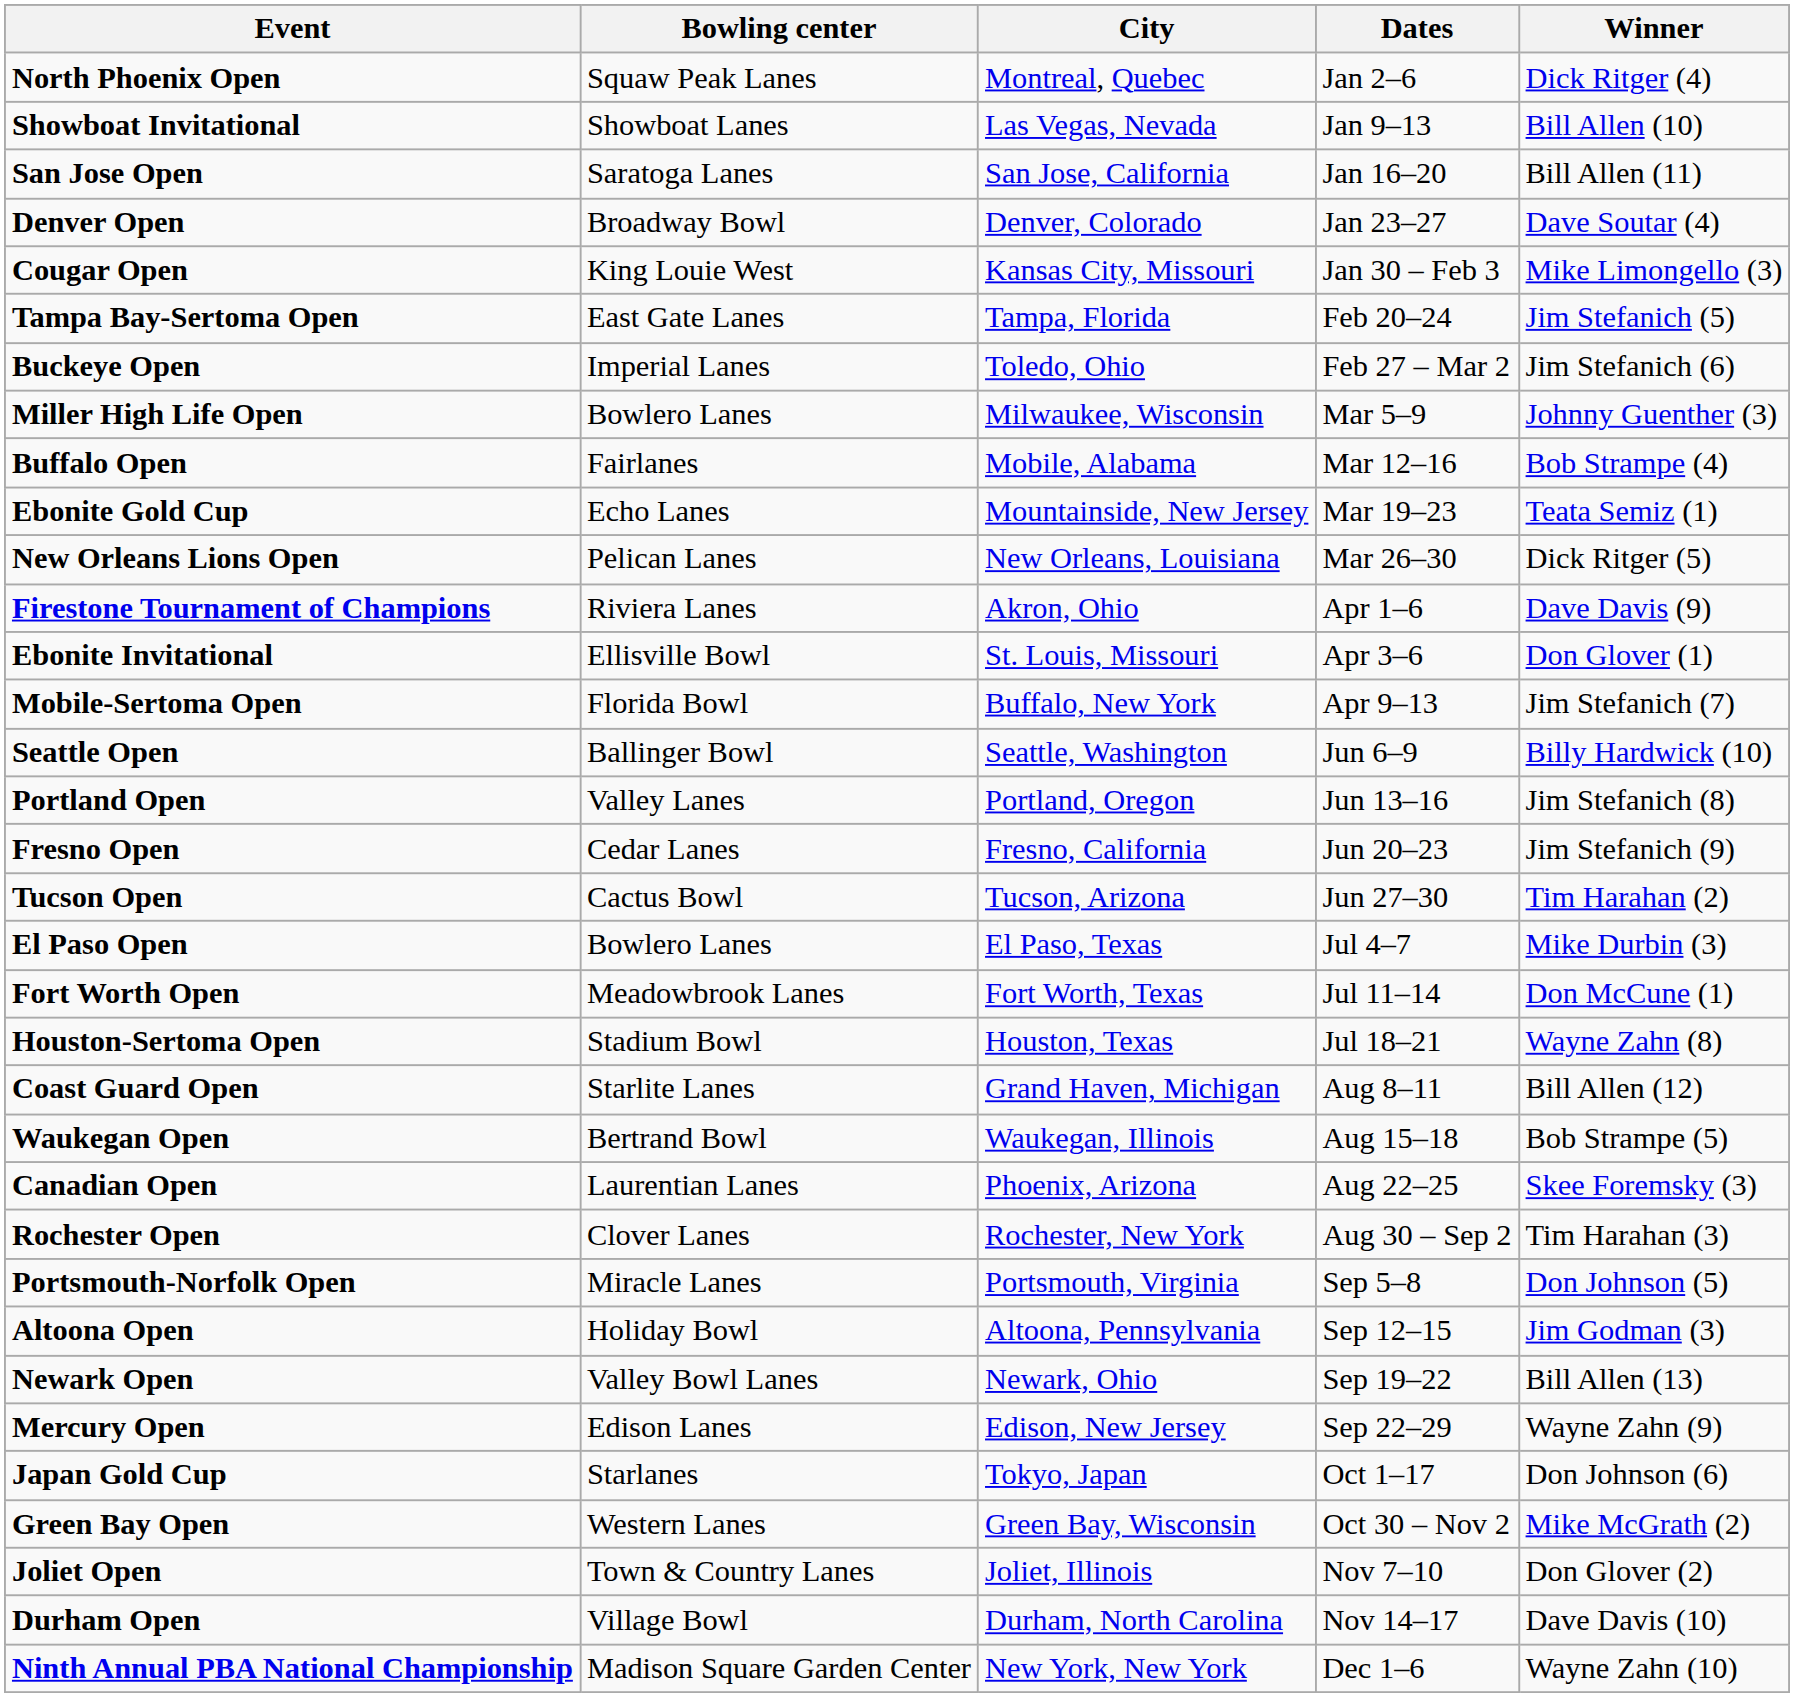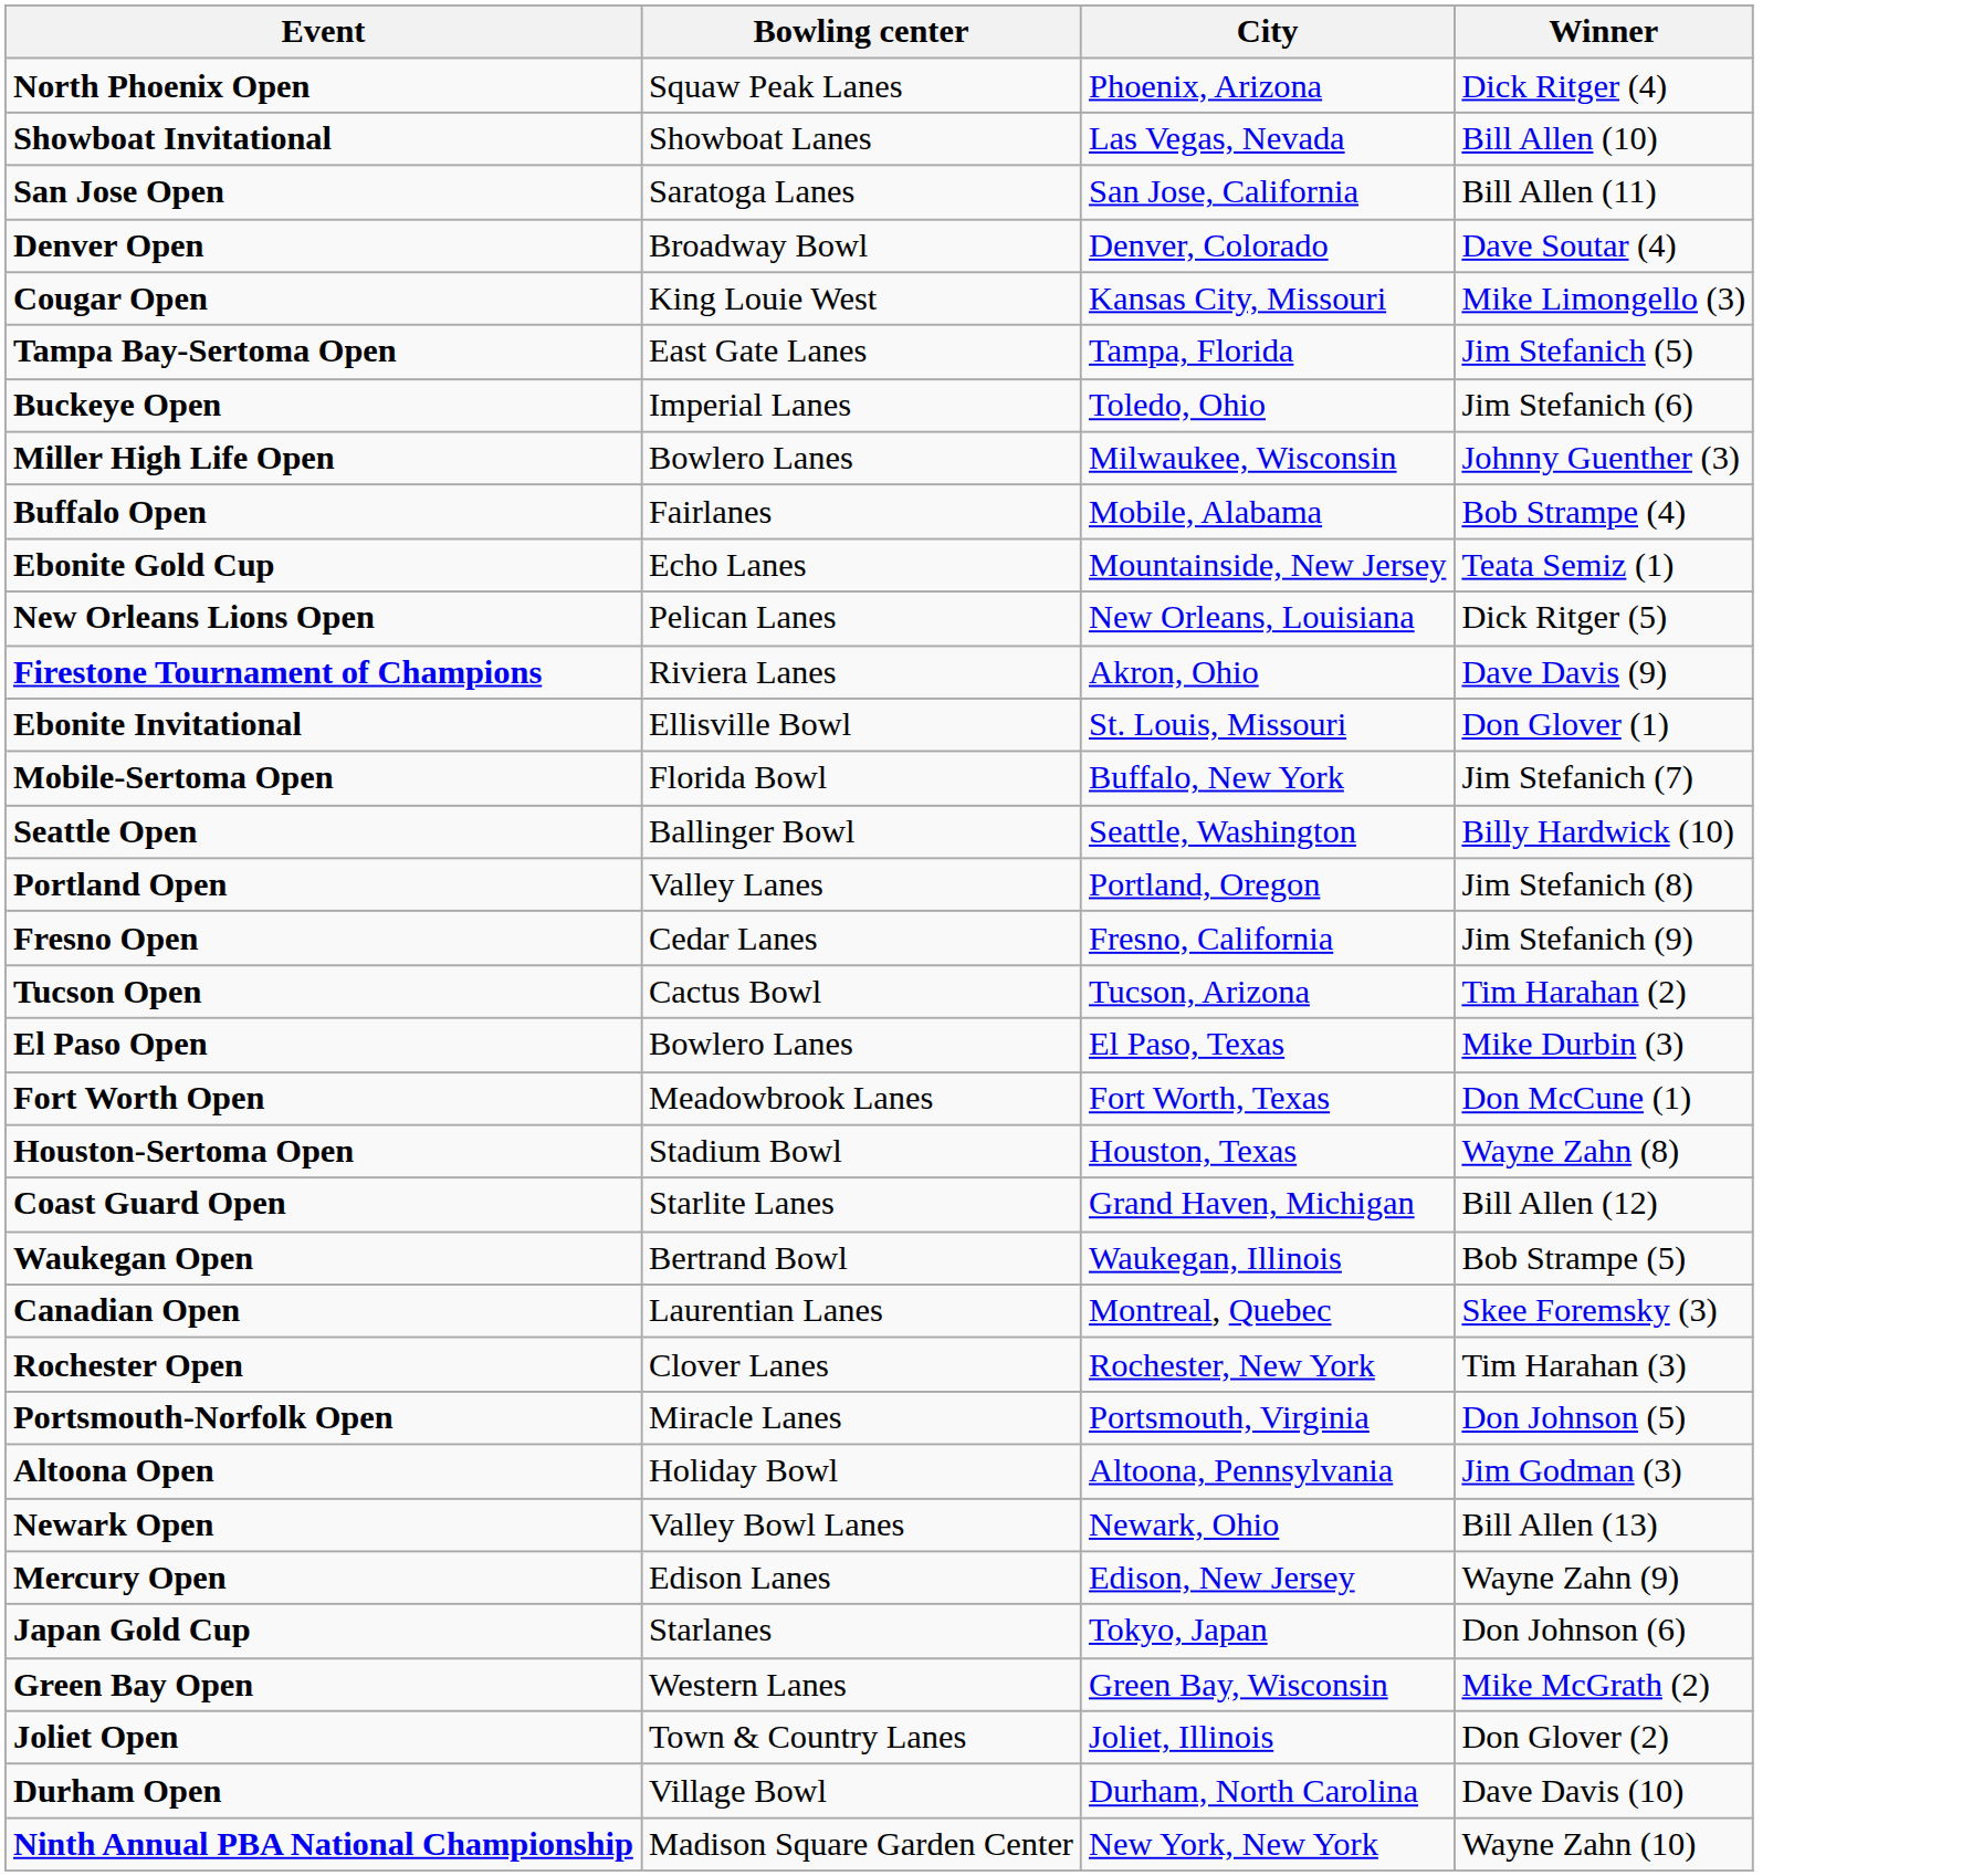- column: Dates | Jan 2–6 | Jan 9–13 | Jan 16–20 | Jan 23–27 | Jan 30 – Feb 3 | Feb 20–24 | Feb 27 – Mar 2 | Mar 5–9 | Mar 12–16 | Mar 19–23 | Mar 26–30 | Apr 1–6 | Apr 3–6 | Apr 9–13 | Jun 6–9 | Jun 13–16 | Jun 20–23 | Jun 27–30 | Jul 4–7 | Jul 11–14 | Jul 18–21 | Aug 8–11 | Aug 15–18 | Aug 22–25 | Aug 30 – Sep 2 | Sep 5–8 | Sep 12–15 | Sep 19–22 | Sep 22–29 | Oct 1–17 | Oct 30 – Nov 2 | Nov 7–10 | Nov 14–17 | Dec 1–6
North Phoenix Open | City: Montreal, Quebec -> Phoenix, Arizona
Canadian Open | City: Phoenix, Arizona -> Montreal, Quebec
